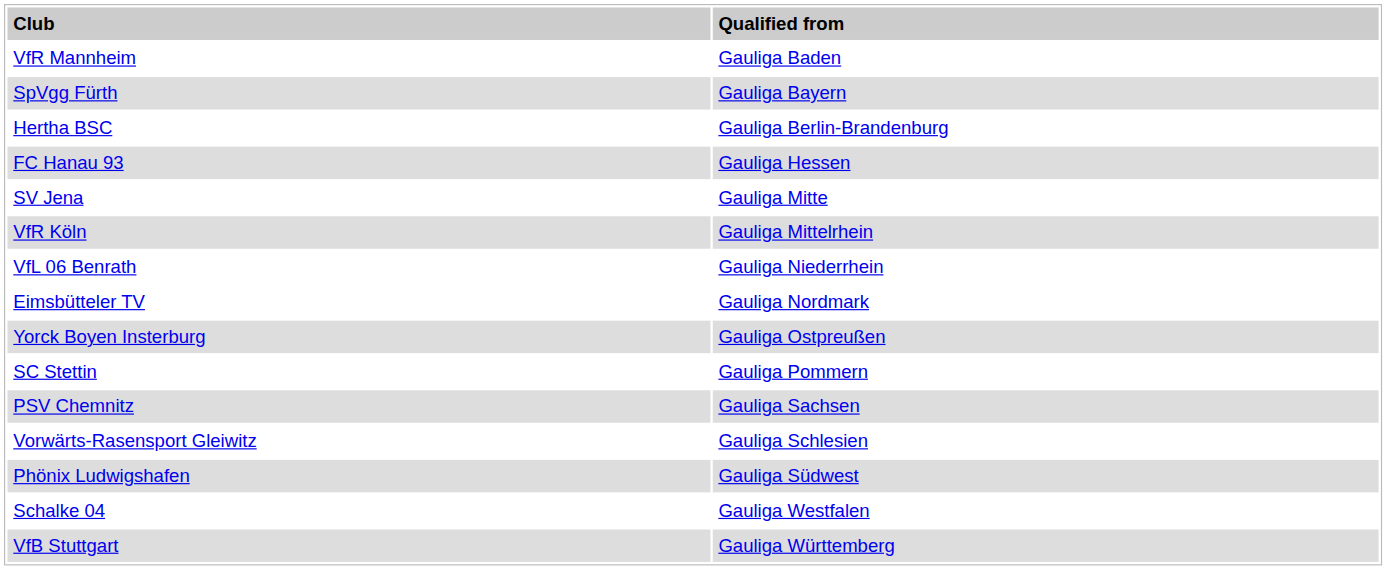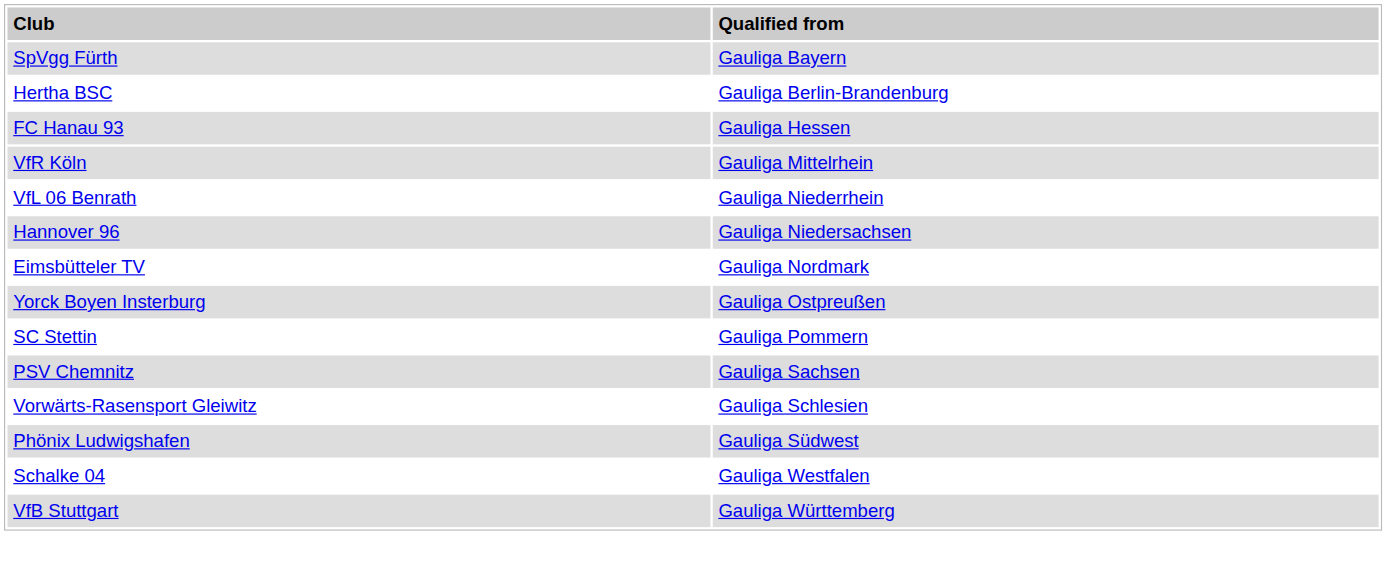- row: VfR Mannheim | Gauliga Baden
- row: SV Jena | Gauliga Mitte
+ row: Hannover 96 | Gauliga Niedersachsen
